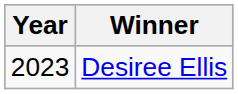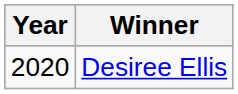Desiree Ellis | Year: 2023 -> 2020
